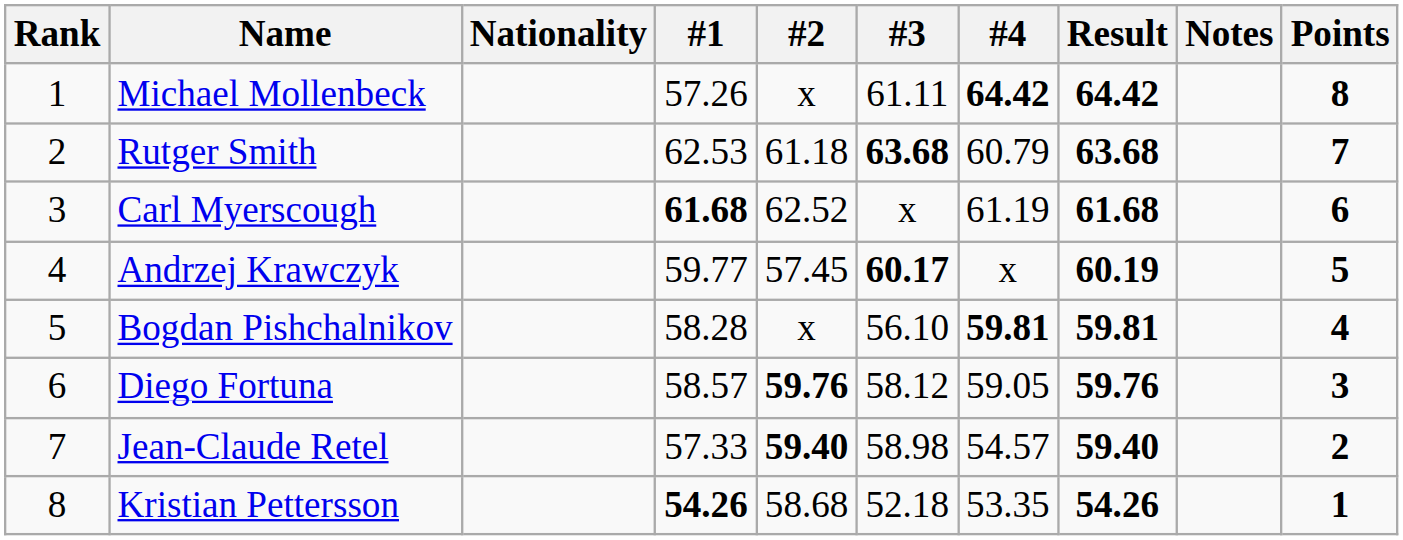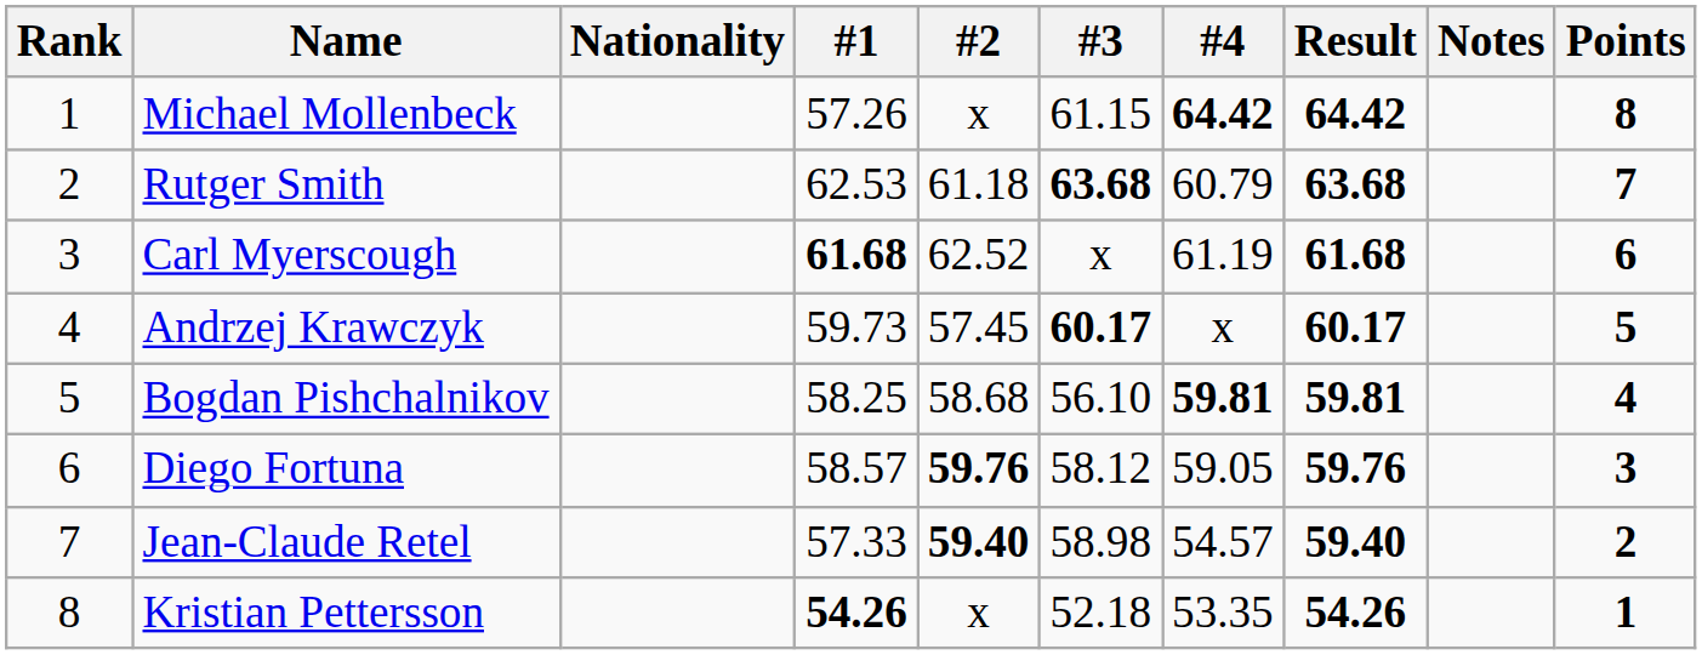Michael Mollenbeck | #3: 61.11 -> 61.15
Andrzej Krawczyk | #1: 59.77 -> 59.73
Andrzej Krawczyk | Result: 60.19 -> 60.17
Bogdan Pishchalnikov | #1: 58.28 -> 58.25
Bogdan Pishchalnikov | #2: x -> 58.68
Kristian Pettersson | #2: 58.68 -> x
